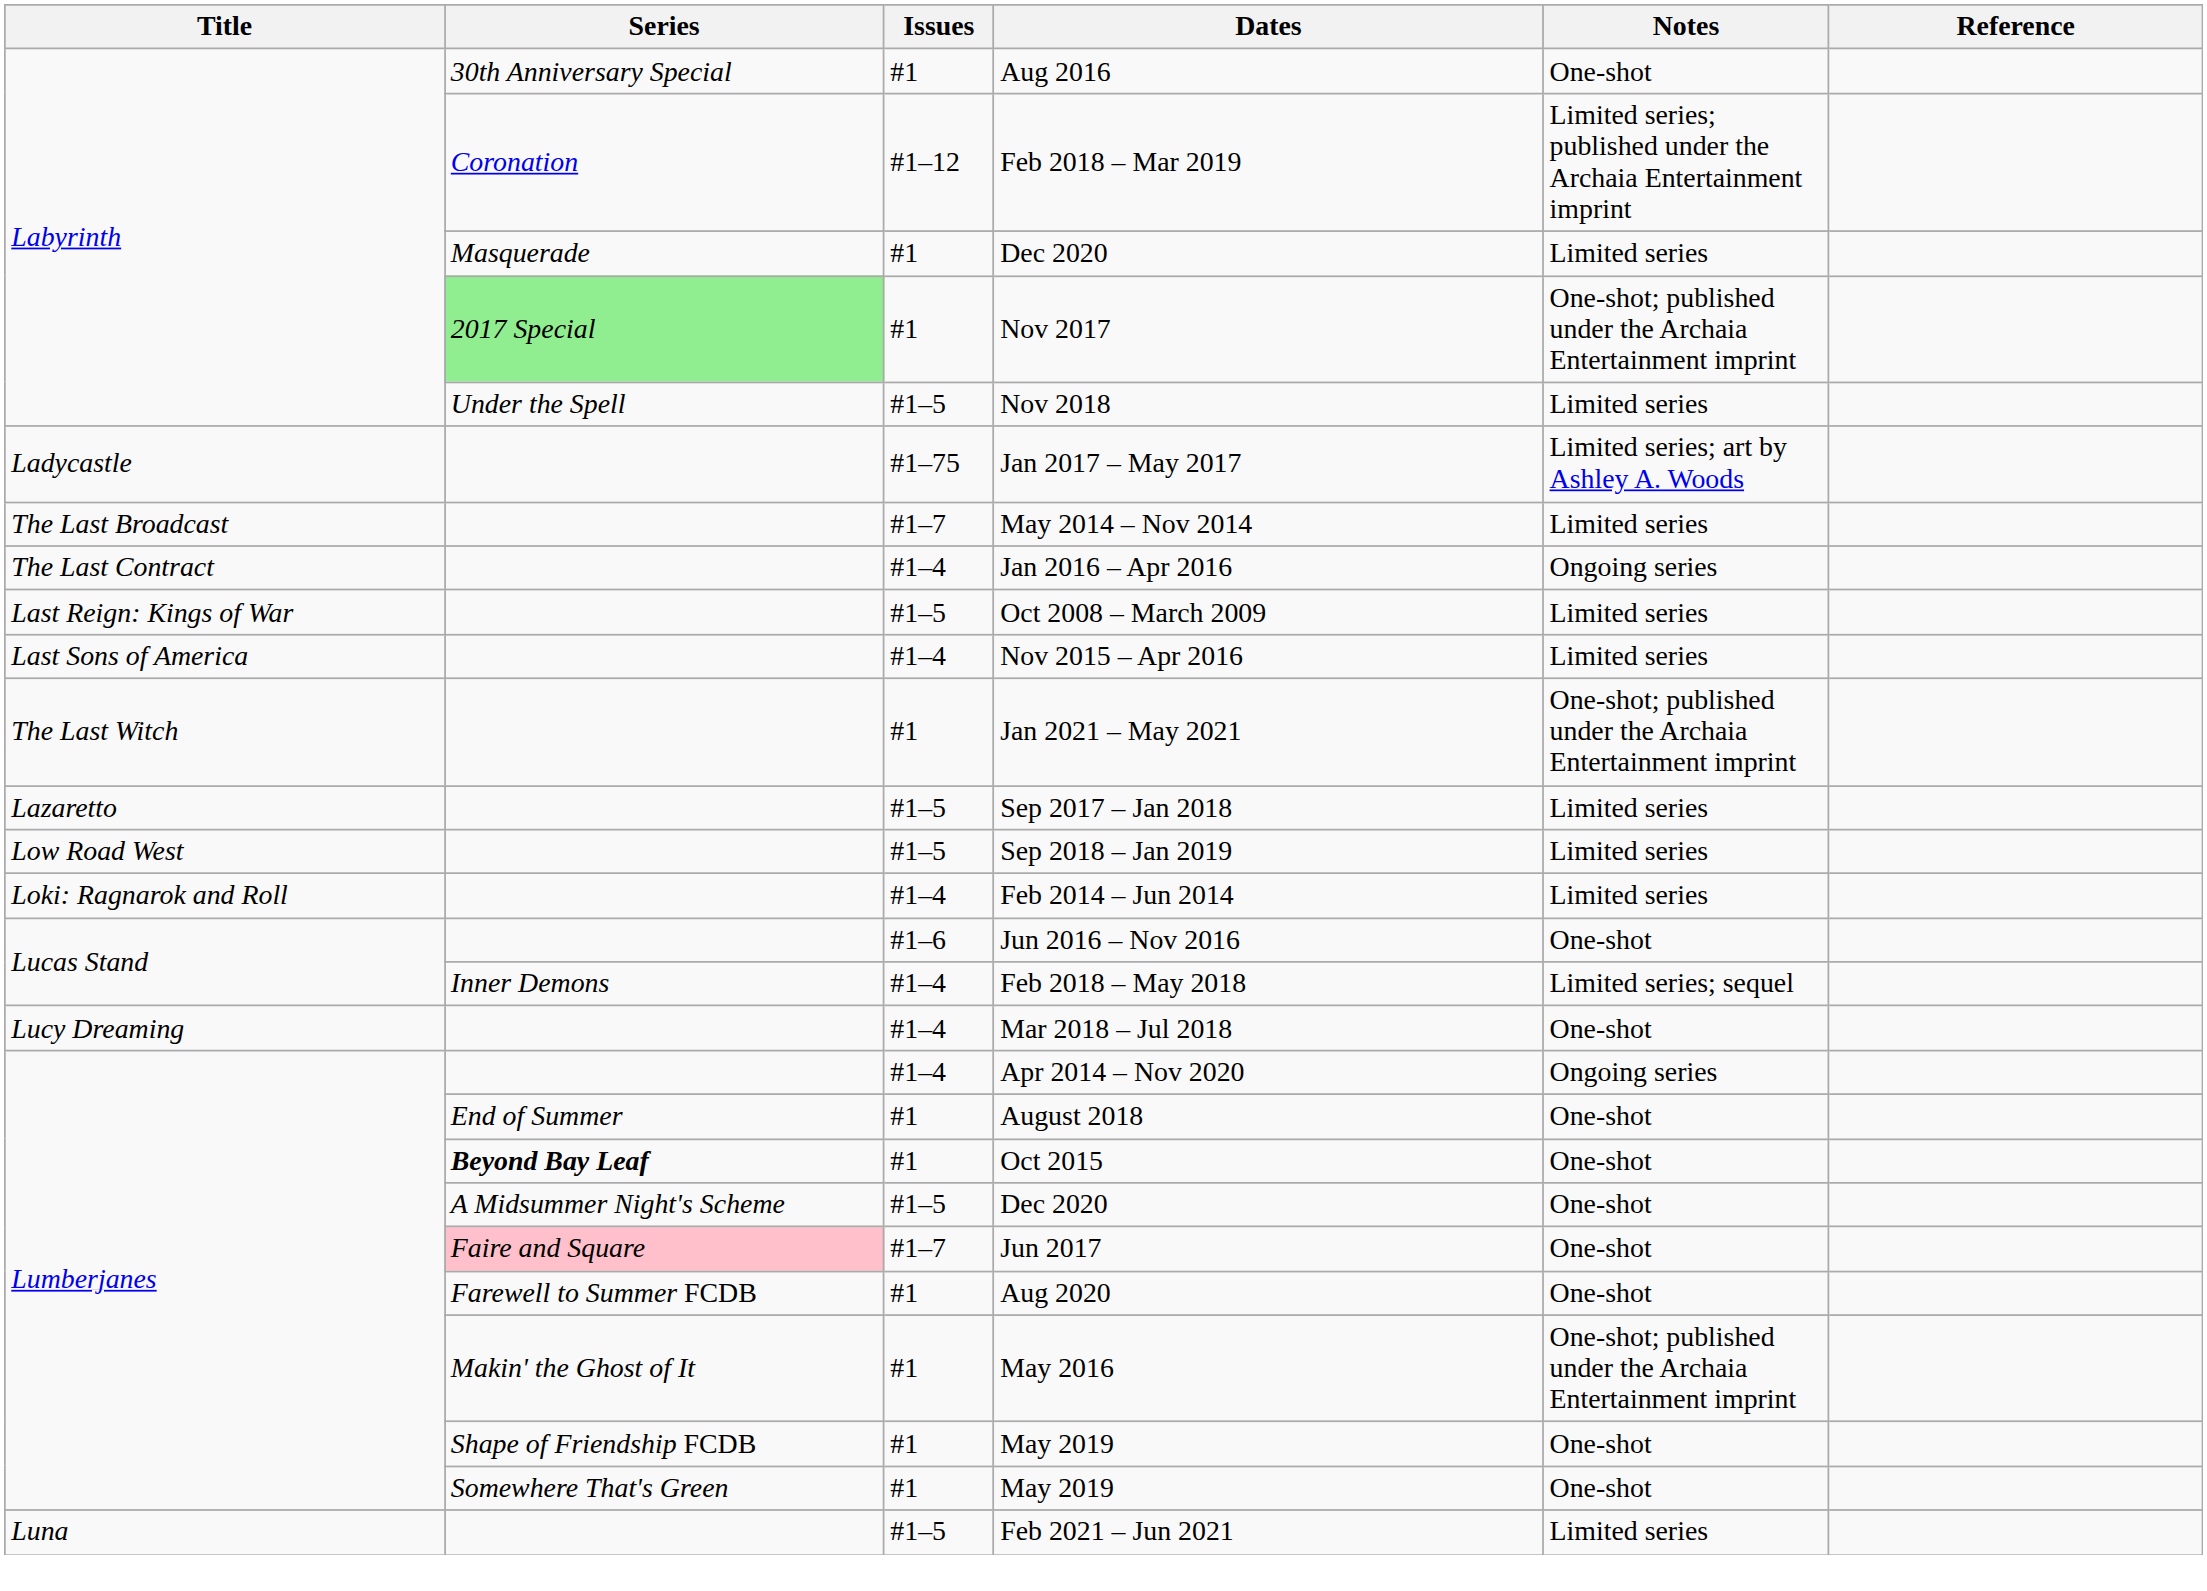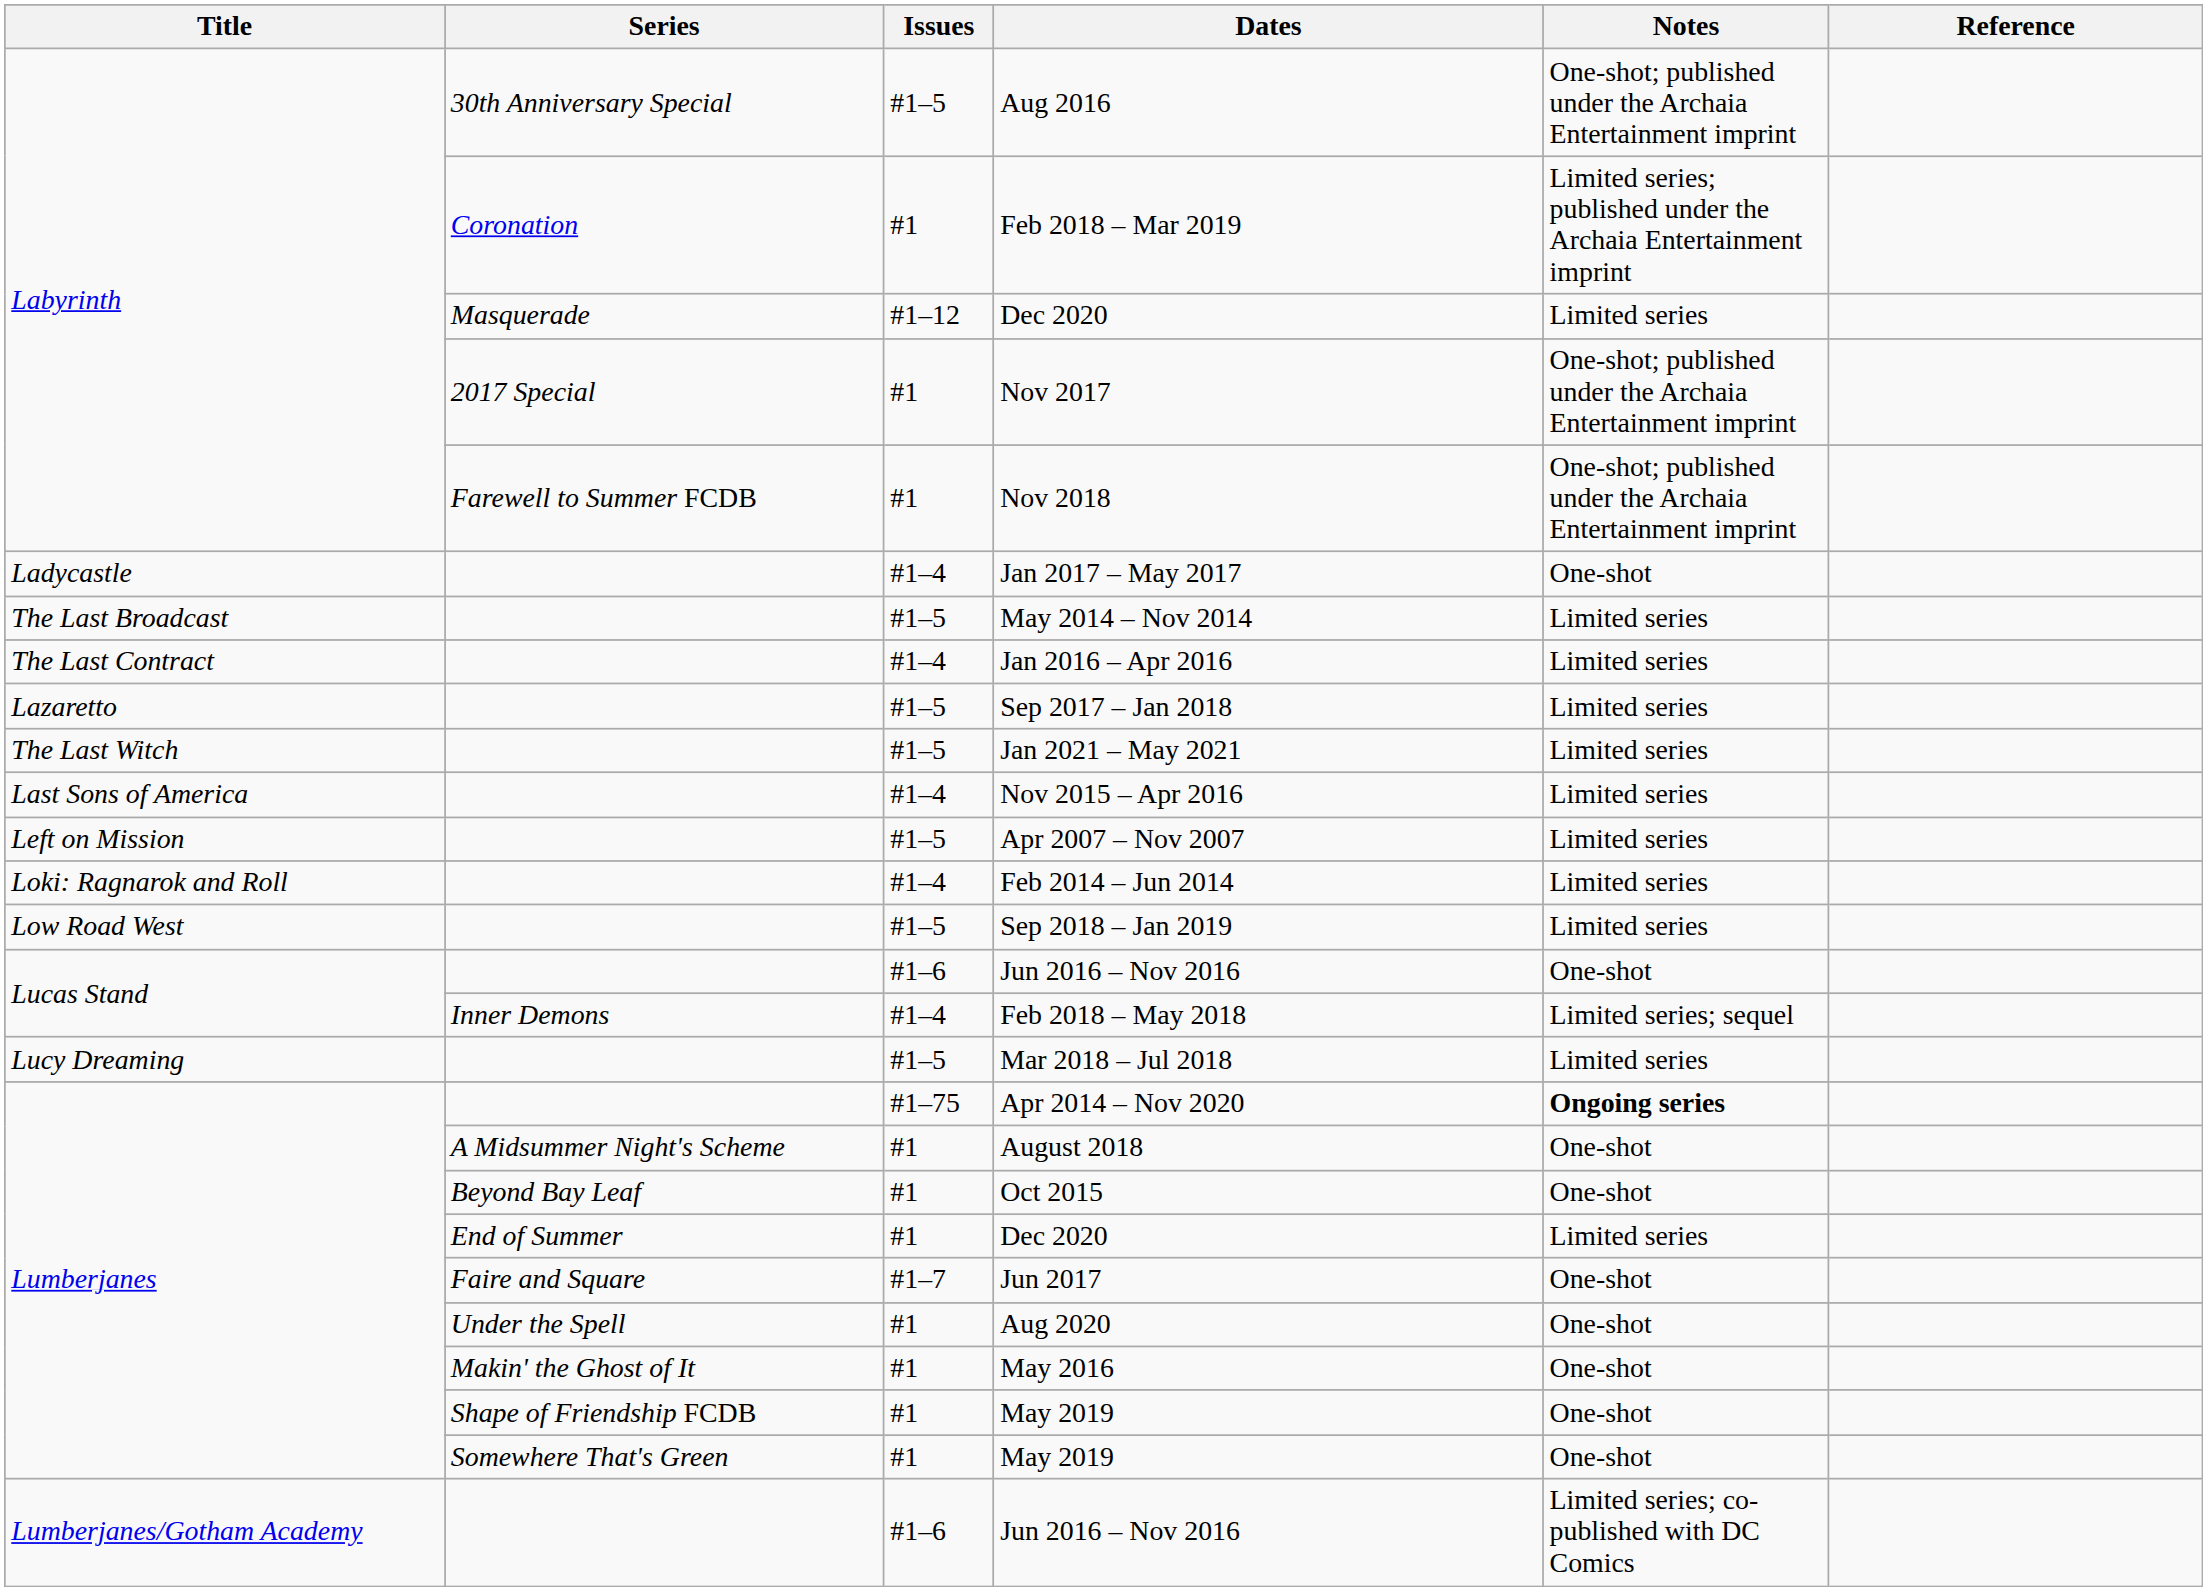Aug 2016 | Issues: #1 -> #1–5
Aug 2016 | Notes: One-shot -> One-shot; published under the Archaia Entertainment imprint
Feb 2018 – Mar 2019 | Issues: #1–12 -> #1
Labyrinth / Dec 2020 | Issues: #1 -> #1–12
Nov 2017 | Series: lightgreen background -> no background
Nov 2018 | Series: Under the Spell -> Farewell to Summer FCDB
Nov 2018 | Issues: #1–5 -> #1
Nov 2018 | Notes: Limited series -> One-shot; published under the Archaia Entertainment imprint
Jan 2017 – May 2017 | Issues: #1–75 -> #1–4
Jan 2017 – May 2017 | Notes: Limited series; art by Ashley A. Woods -> One-shot
May 2014 – Nov 2014 | Issues: #1–7 -> #1–5
Jan 2016 – Apr 2016 | Notes: Ongoing series -> Limited series
- row: Last Reign: Kings of War | #1–5 | Oct 2008 – March 2009 | Limited series
rows swapped: Nov 2015 – Apr 2016 <-> Sep 2017 – Jan 2018
Jan 2021 – May 2021 | Issues: #1 -> #1–5
Jan 2021 – May 2021 | Notes: One-shot; published under the Archaia Entertainment imprint -> Limited series
+ row: Left on Mission | #1–5 | Apr 2007 – Nov 2007 | Limited series
rows swapped: Feb 2014 – Jun 2014 <-> Sep 2018 – Jan 2019
Mar 2018 – Jul 2018 | Issues: #1–4 -> #1–5
Mar 2018 – Jul 2018 | Notes: One-shot -> Limited series
Apr 2014 – Nov 2020 | Issues: #1–4 -> #1–75
Apr 2014 – Nov 2020 | Notes: normal -> bold
August 2018 | Series: End of Summer -> A Midsummer Night's Scheme
Oct 2015 | Series: bold -> normal
Lumberjanes / Dec 2020 | Series: A Midsummer Night's Scheme -> End of Summer
Lumberjanes / Dec 2020 | Issues: #1–5 -> #1
Lumberjanes / Dec 2020 | Notes: One-shot -> Limited series
Jun 2017 | Series: pink background -> no background
Aug 2020 | Series: Farewell to Summer FCDB -> Under the Spell
May 2016 | Notes: One-shot; published under the Archaia Entertainment imprint -> One-shot
+ row: Lumberjanes/Gotham Academy | #1–6 | Jun 2016 – Nov 2016 | Limited series; co-published with DC Comics
- row: Luna | #1–5 | Feb 2021 – Jun 2021 | Limited series
